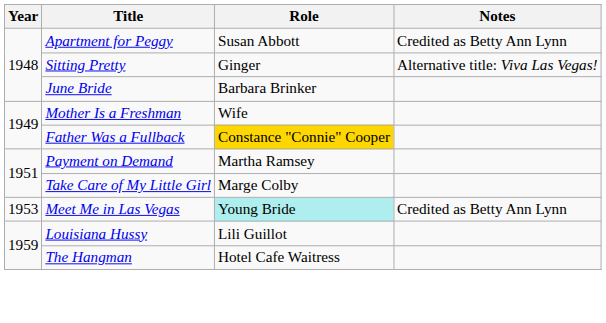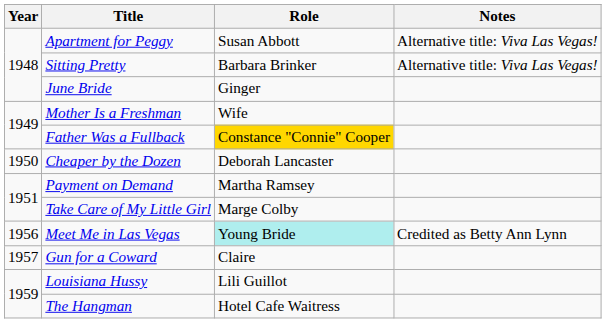Apartment for Peggy | Notes: Credited as Betty Ann Lynn -> Alternative title: Viva Las Vegas!
Sitting Pretty | Role: Ginger -> Barbara Brinker
June Bride | Role: Barbara Brinker -> Ginger
+ row: 1950 | Cheaper by the Dozen | Deborah Lancaster
Meet Me in Las Vegas | Year: 1953 -> 1956
+ row: 1957 | Gun for a Coward | Claire
